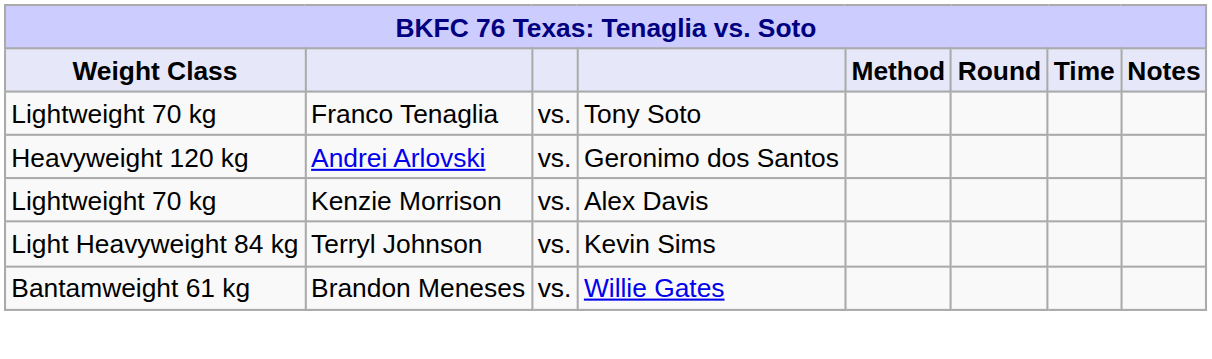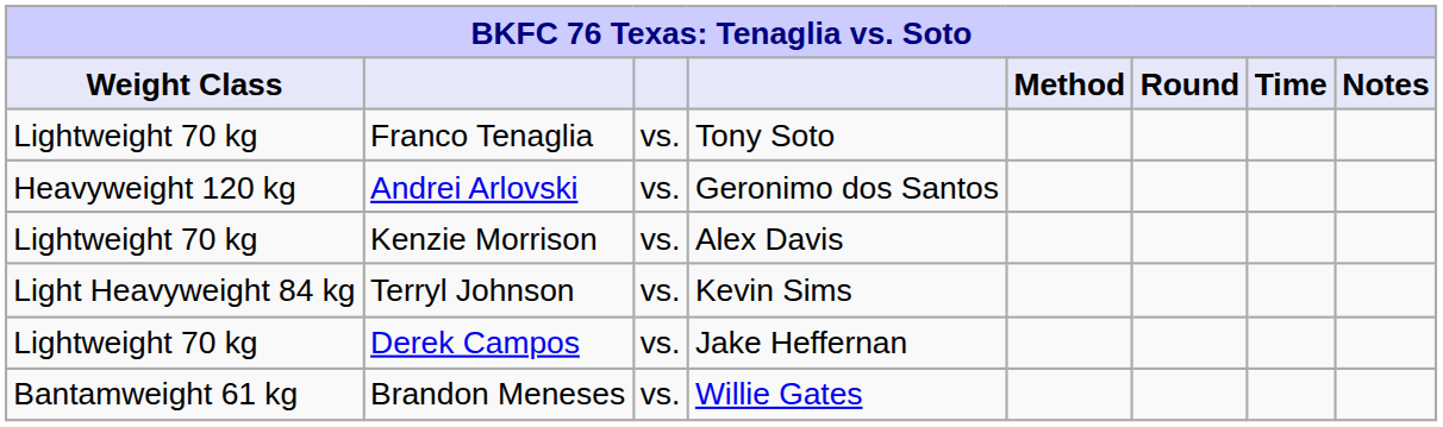+ row: Lightweight 70 kg | Derek Campos | vs. | Jake Heffernan
